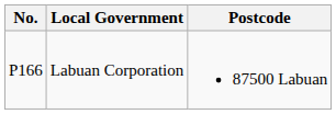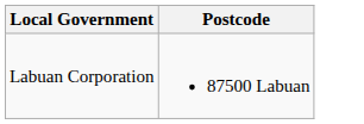- column: No. | P166
